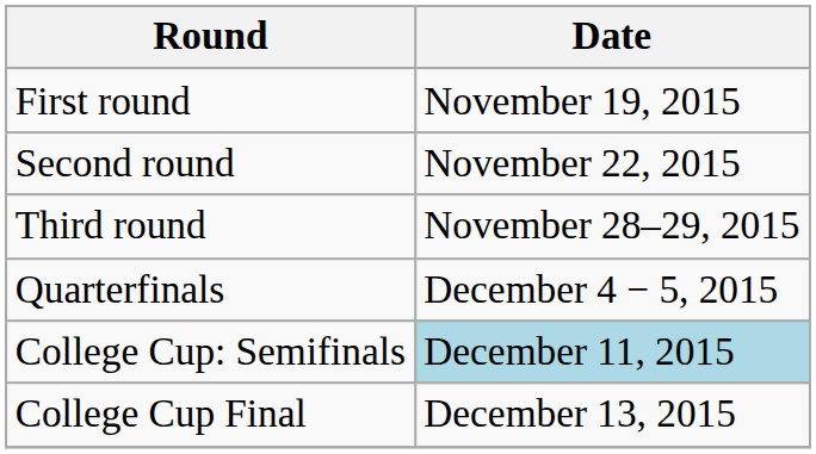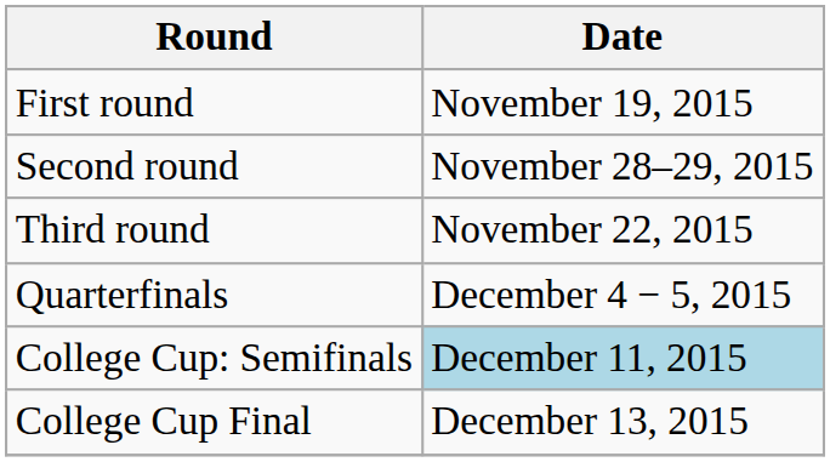Second round | Date: November 22, 2015 -> November 28–29, 2015
Third round | Date: November 28–29, 2015 -> November 22, 2015
